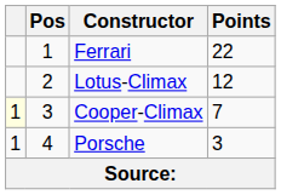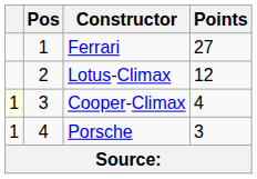Ferrari | Points: 22 -> 27
Cooper-Climax | Points: 7 -> 4
